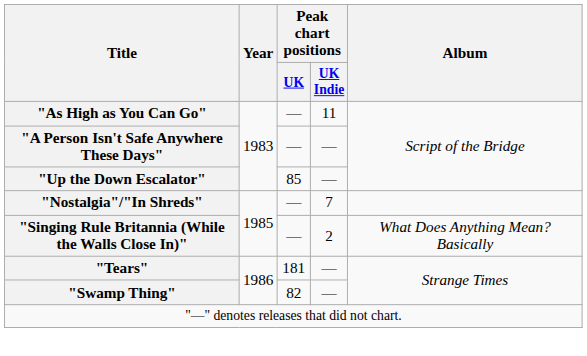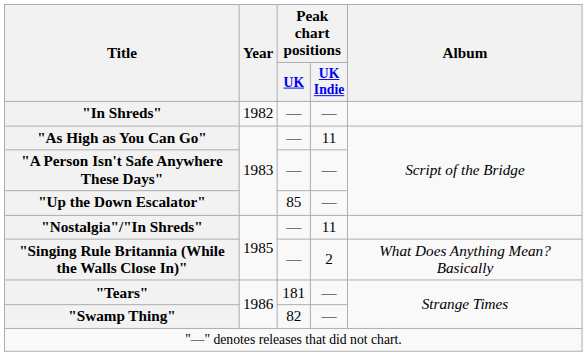+ row: "In Shreds" | 1982 | — | —
"Nostalgia"/"In Shreds" | Peak chart positions / UK Indie: 7 -> 11
